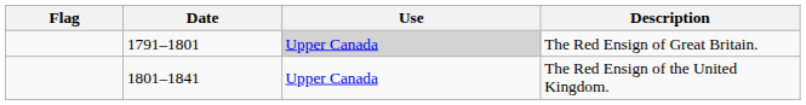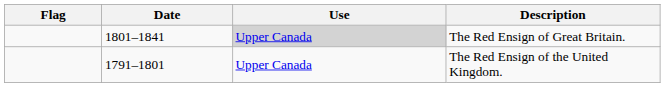The Red Ensign of Great Britain. | Date: 1791–1801 -> 1801–1841
The Red Ensign of the United Kingdom. | Date: 1801–1841 -> 1791–1801
